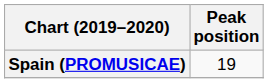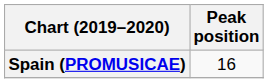Spain (PROMUSICAE) | Peak position: 19 -> 16
